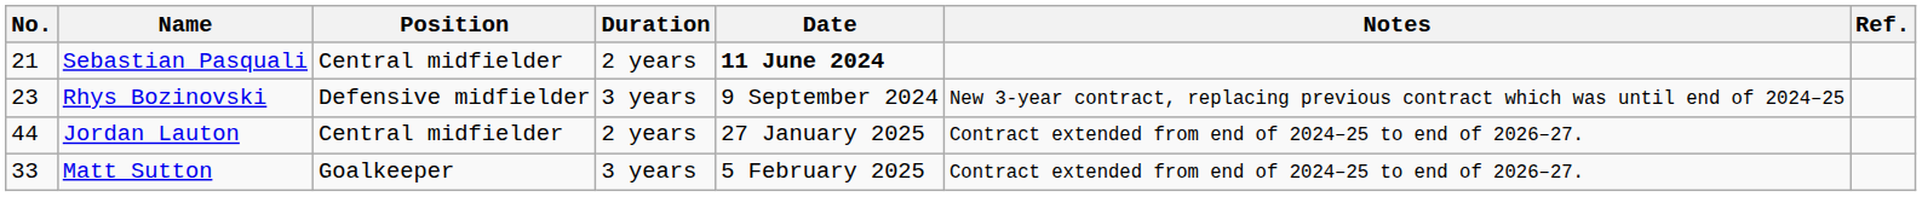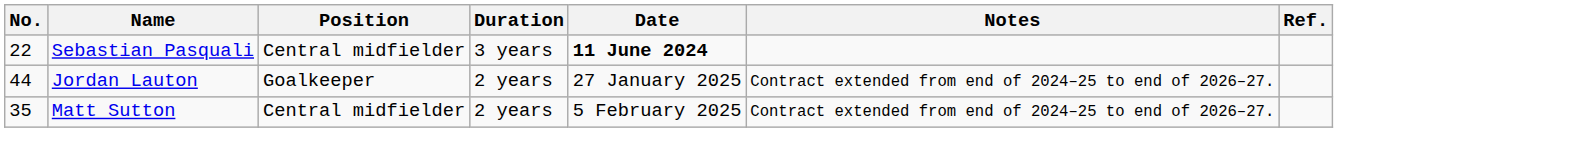Sebastian Pasquali | No.: 21 -> 22
Sebastian Pasquali | Duration: 2 years -> 3 years
- row: 23 | Rhys Bozinovski | Defensive midfielder | 3 years | 9 September 2024 | New 3-year contract, replacing previous contract which was until end of 2024–25
Jordan Lauton | Position: Central midfielder -> Goalkeeper
Matt Sutton | No.: 33 -> 35
Matt Sutton | Position: Goalkeeper -> Central midfielder
Matt Sutton | Duration: 3 years -> 2 years
